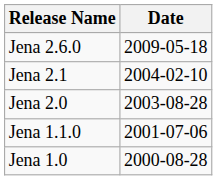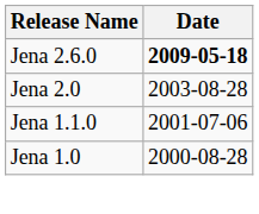Jena 2.6.0 | Date: normal -> bold
- row: Jena 2.1 | 2004-02-10
